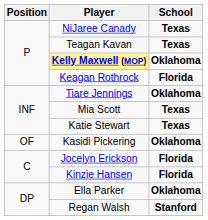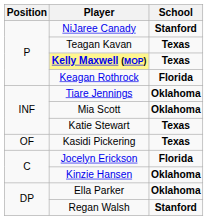NiJaree Canady | School: Texas -> Stanford
Kelly Maxwell (MOP) | School: Oklahoma -> Texas
Mia Scott | School: Texas -> Oklahoma
Kasidi Pickering | School: Oklahoma -> Texas
Kinzie Hansen | School: Florida -> Oklahoma
